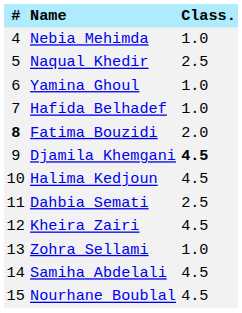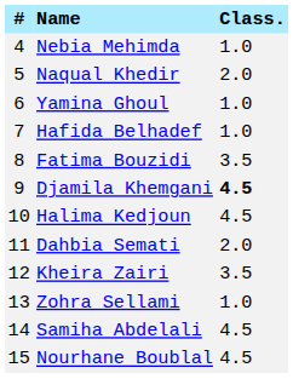Naqual Khedir | Class.: 2.5 -> 2.0
Fatima Bouzidi | #: bold -> normal
Fatima Bouzidi | Class.: 2.0 -> 3.5
Dahbia Semati | Class.: 2.5 -> 2.0
Kheira Zairi | Class.: 4.5 -> 3.5
